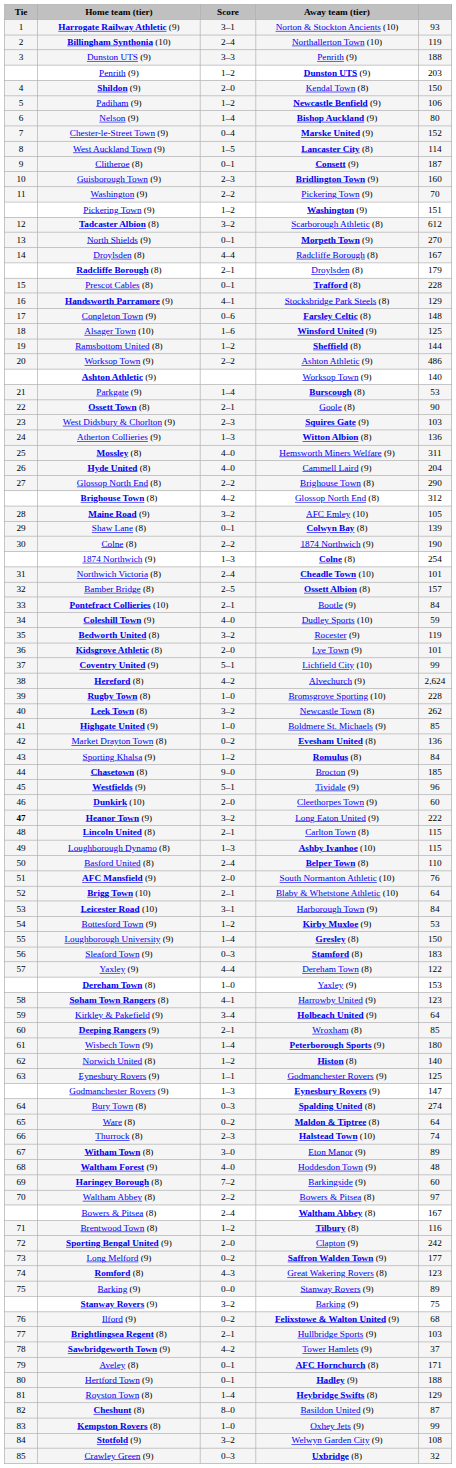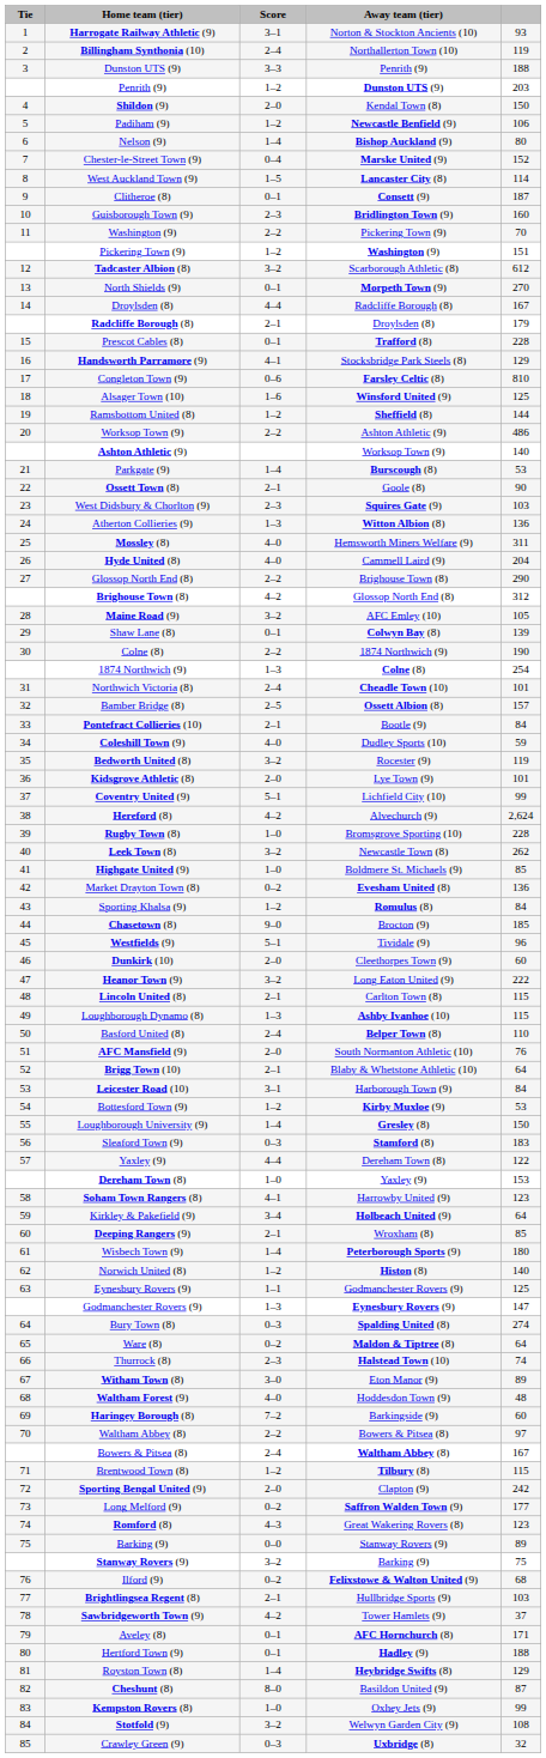Congleton Town (9) | column 5: 148 -> 810
Heanor Town (9) | Tie: bold -> normal
Brentwood Town (8) | column 5: 116 -> 115
